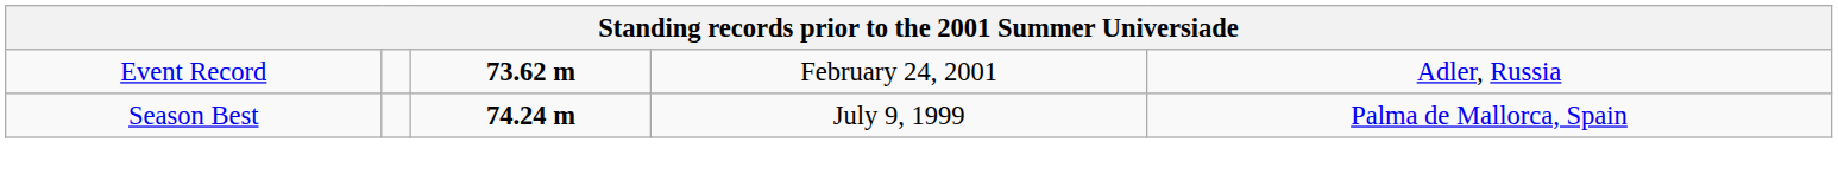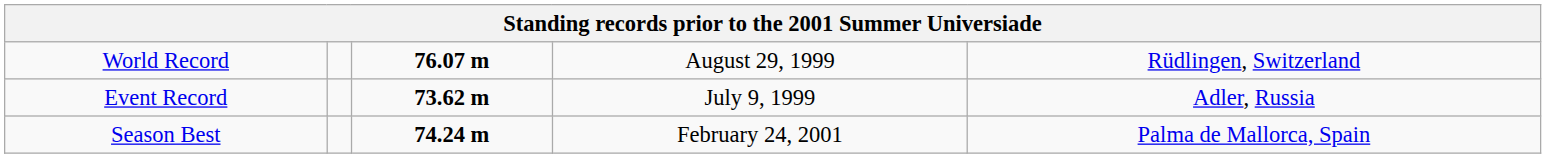+ row: World Record | 76.07 m | August 29, 1999 | Rüdlingen, Switzerland
Event Record | column 4: February 24, 2001 -> July 9, 1999
Season Best | column 4: July 9, 1999 -> February 24, 2001
